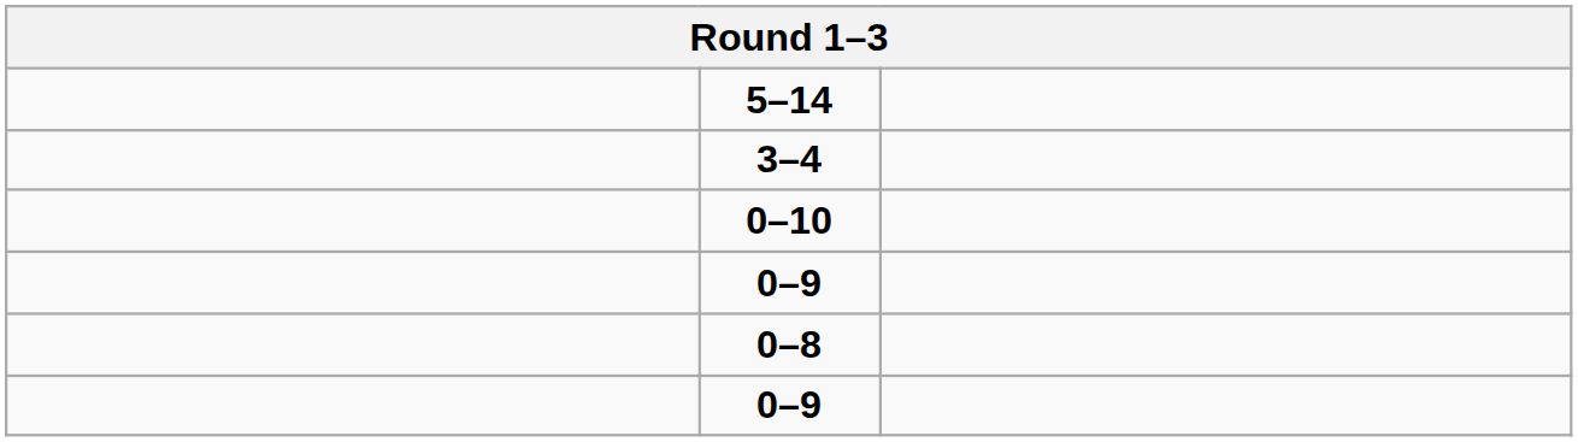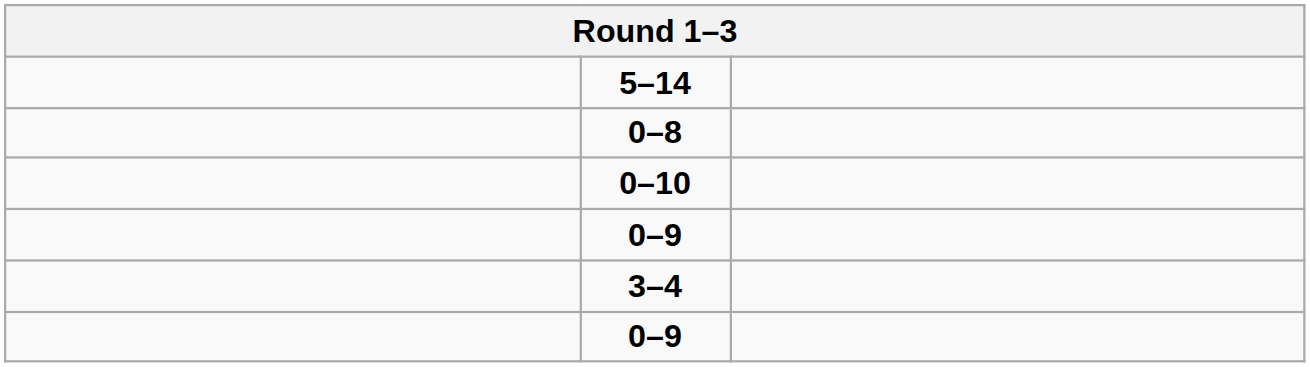rows swapped: 3–4 <-> 0–8
